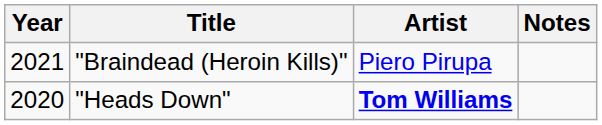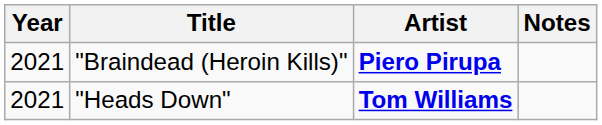"Braindead (Heroin Kills)" | Artist: normal -> bold
"Heads Down" | Year: 2020 -> 2021
